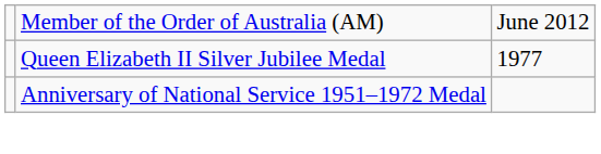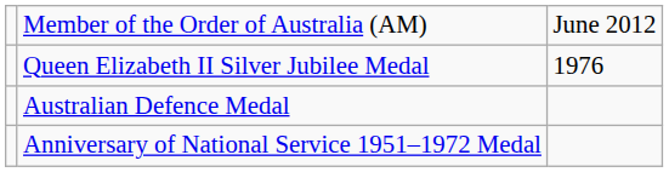Queen Elizabeth II Silver Jubilee Medal | column 3: 1977 -> 1976
+ row: Australian Defence Medal
